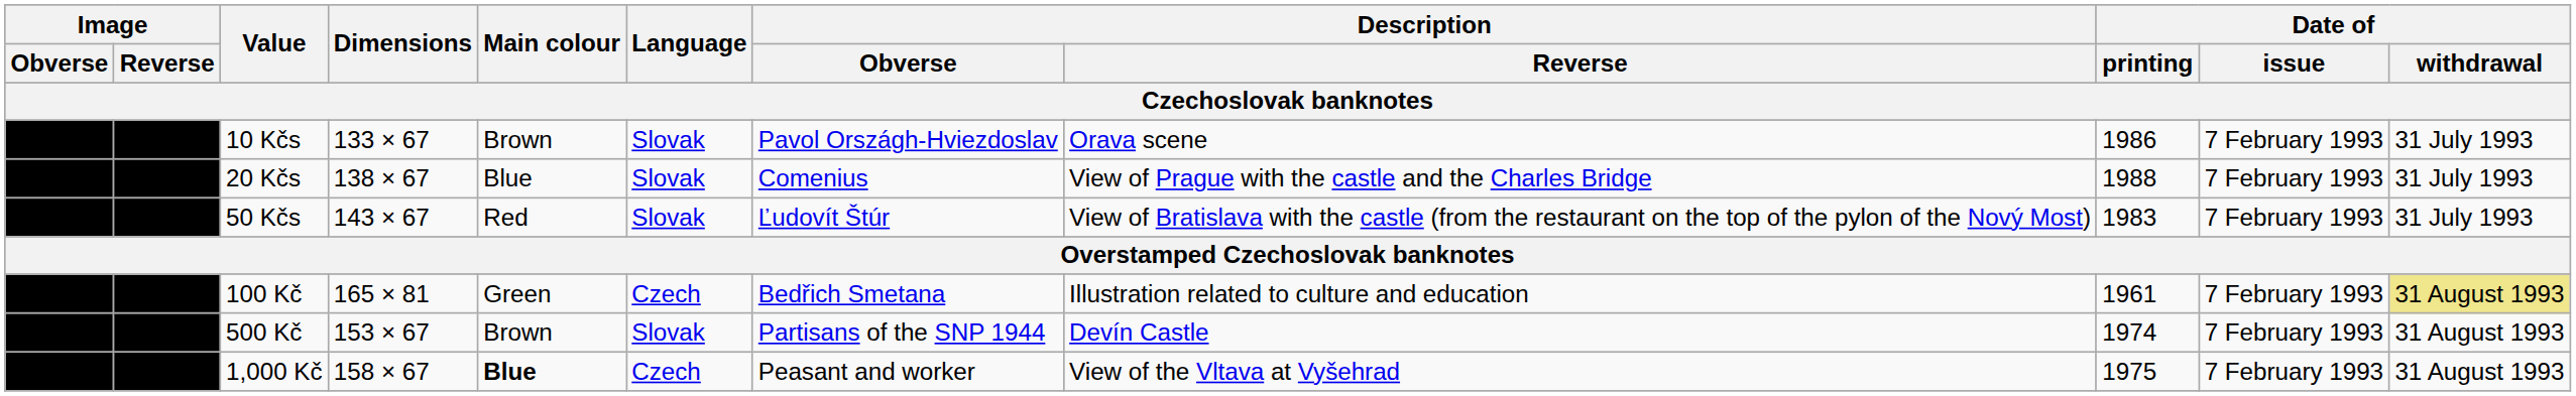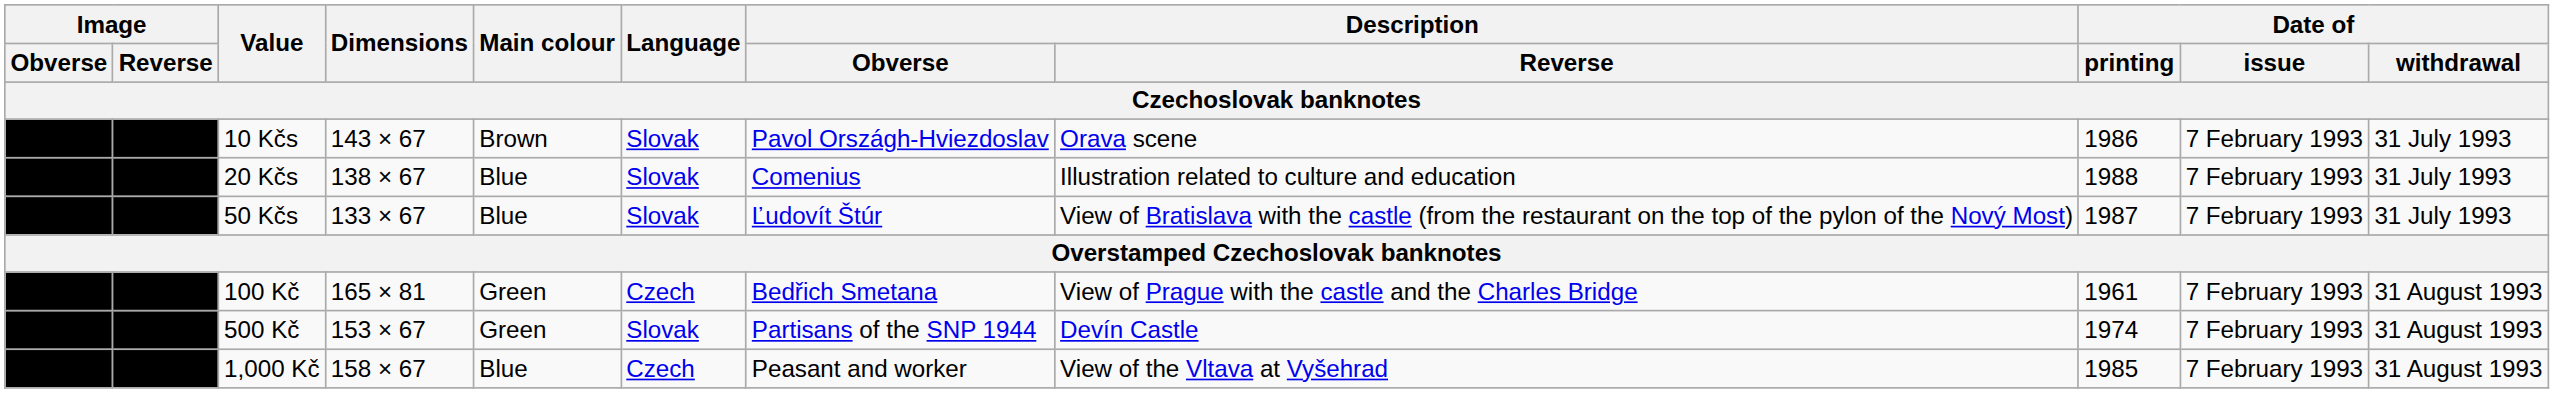10 Kčs | Dimensions: 133 × 67 -> 143 × 67
20 Kčs | Description / Reverse: View of Prague with the castle and the Charles Bridge -> Illustration related to culture and education
50 Kčs | Dimensions: 143 × 67 -> 133 × 67
50 Kčs | Main colour: Red -> Blue
50 Kčs | Date of / printing: 1983 -> 1987
100 Kč | Description / Reverse: Illustration related to culture and education -> View of Prague with the castle and the Charles Bridge
100 Kč | Date of / withdrawal: khaki background -> no background
500 Kč | Main colour: Brown -> Green
1,000 Kč | Main colour: bold -> normal
1,000 Kč | Date of / printing: 1975 -> 1985
